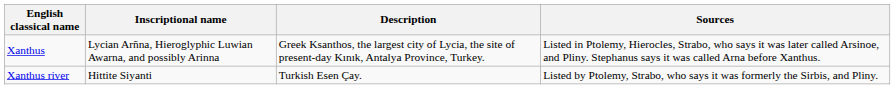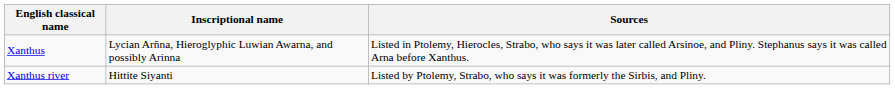- column: Description | Greek Ksanthos, the largest city of Lycia, the site of present-day Kınık, Antalya Province, Turkey. | Turkish Esen Çay.
